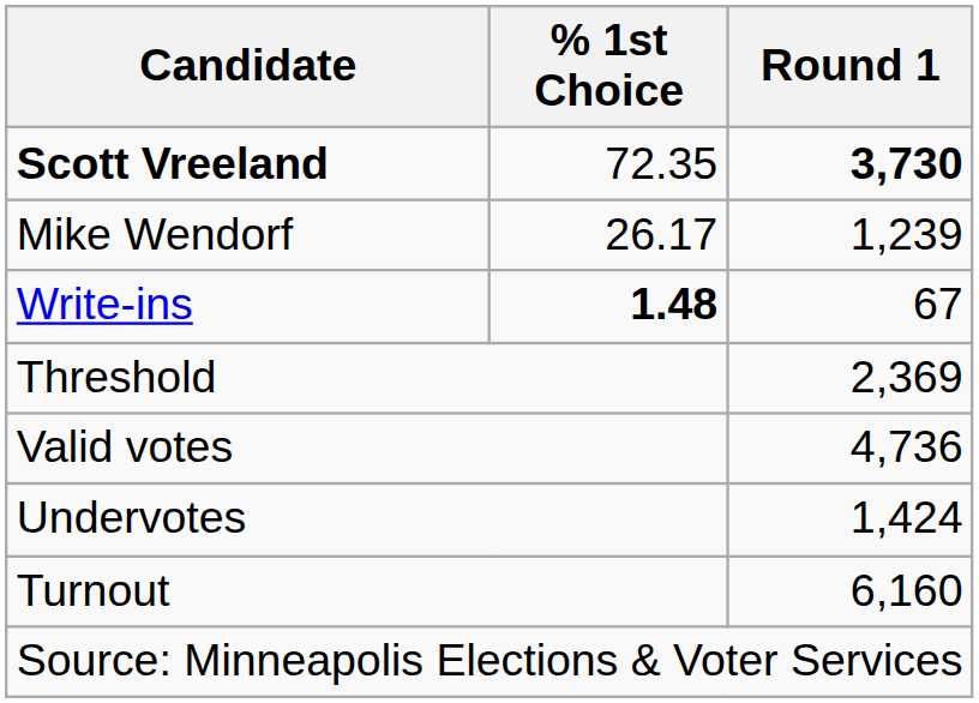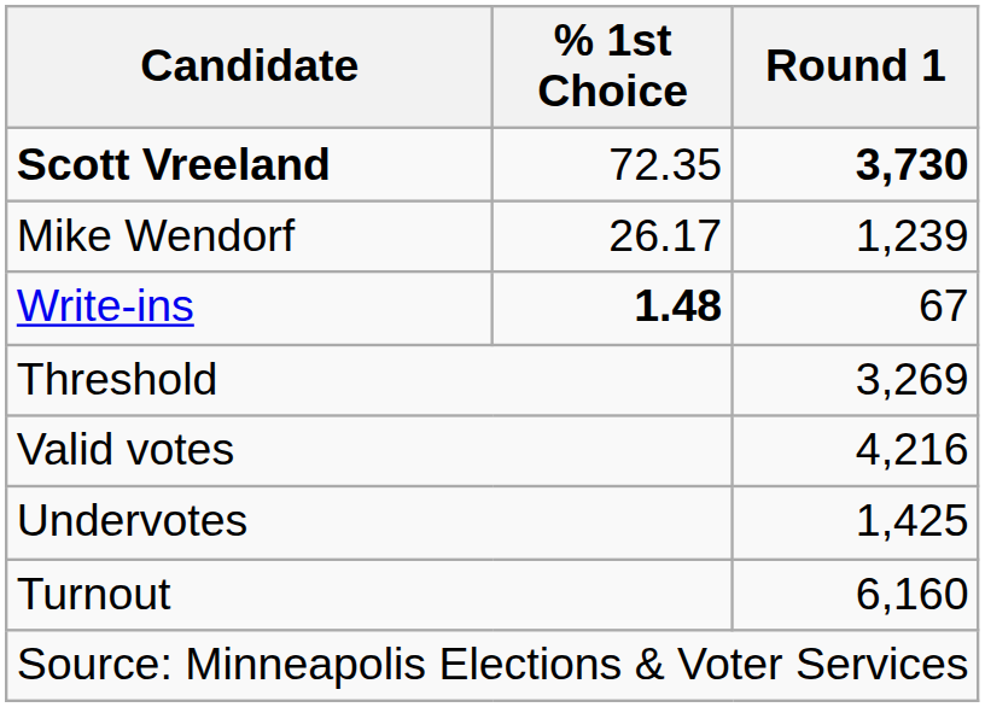Threshold | Round 1: 2,369 -> 3,269
Valid votes | Round 1: 4,736 -> 4,216
Undervotes | Round 1: 1,424 -> 1,425
